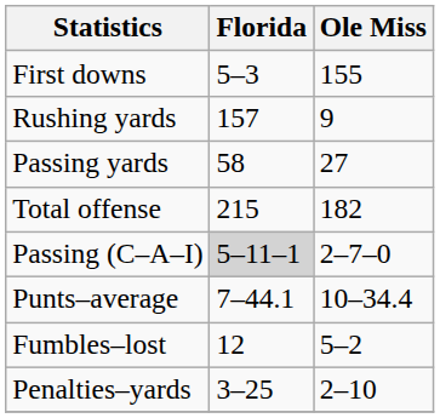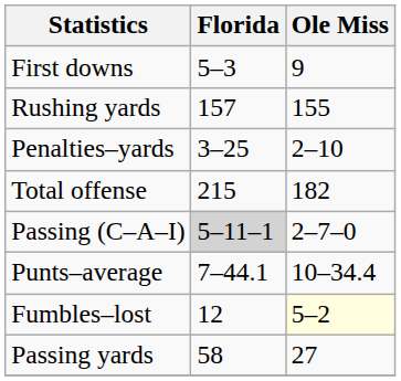First downs | Ole Miss: 155 -> 9
Rushing yards | Ole Miss: 9 -> 155
rows swapped: Passing yards <-> Penalties–yards
Fumbles–lost | Ole Miss: no background -> lightyellow background
